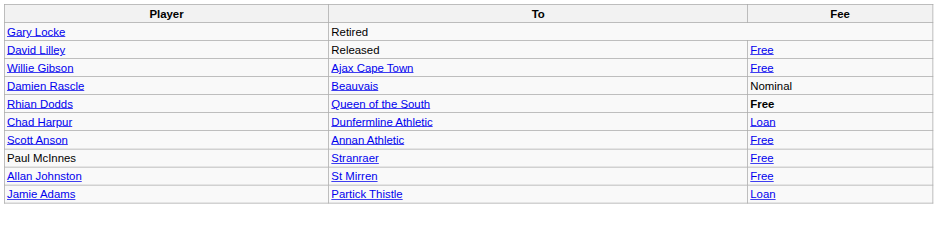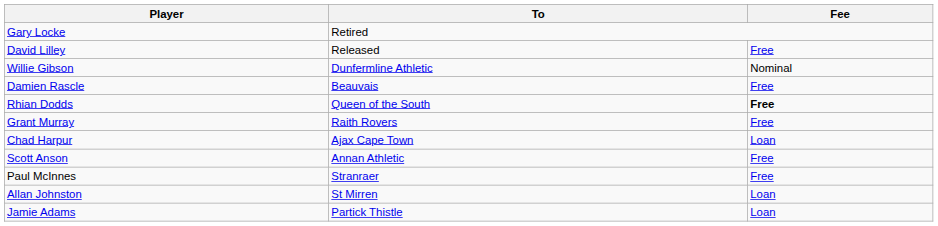Willie Gibson | To: Ajax Cape Town -> Dunfermline Athletic
Willie Gibson | Fee: Free -> Nominal
Damien Rascle | Fee: Nominal -> Free
+ row: Grant Murray | Raith Rovers | Free
Chad Harpur | To: Dunfermline Athletic -> Ajax Cape Town
Allan Johnston | Fee: Free -> Loan
